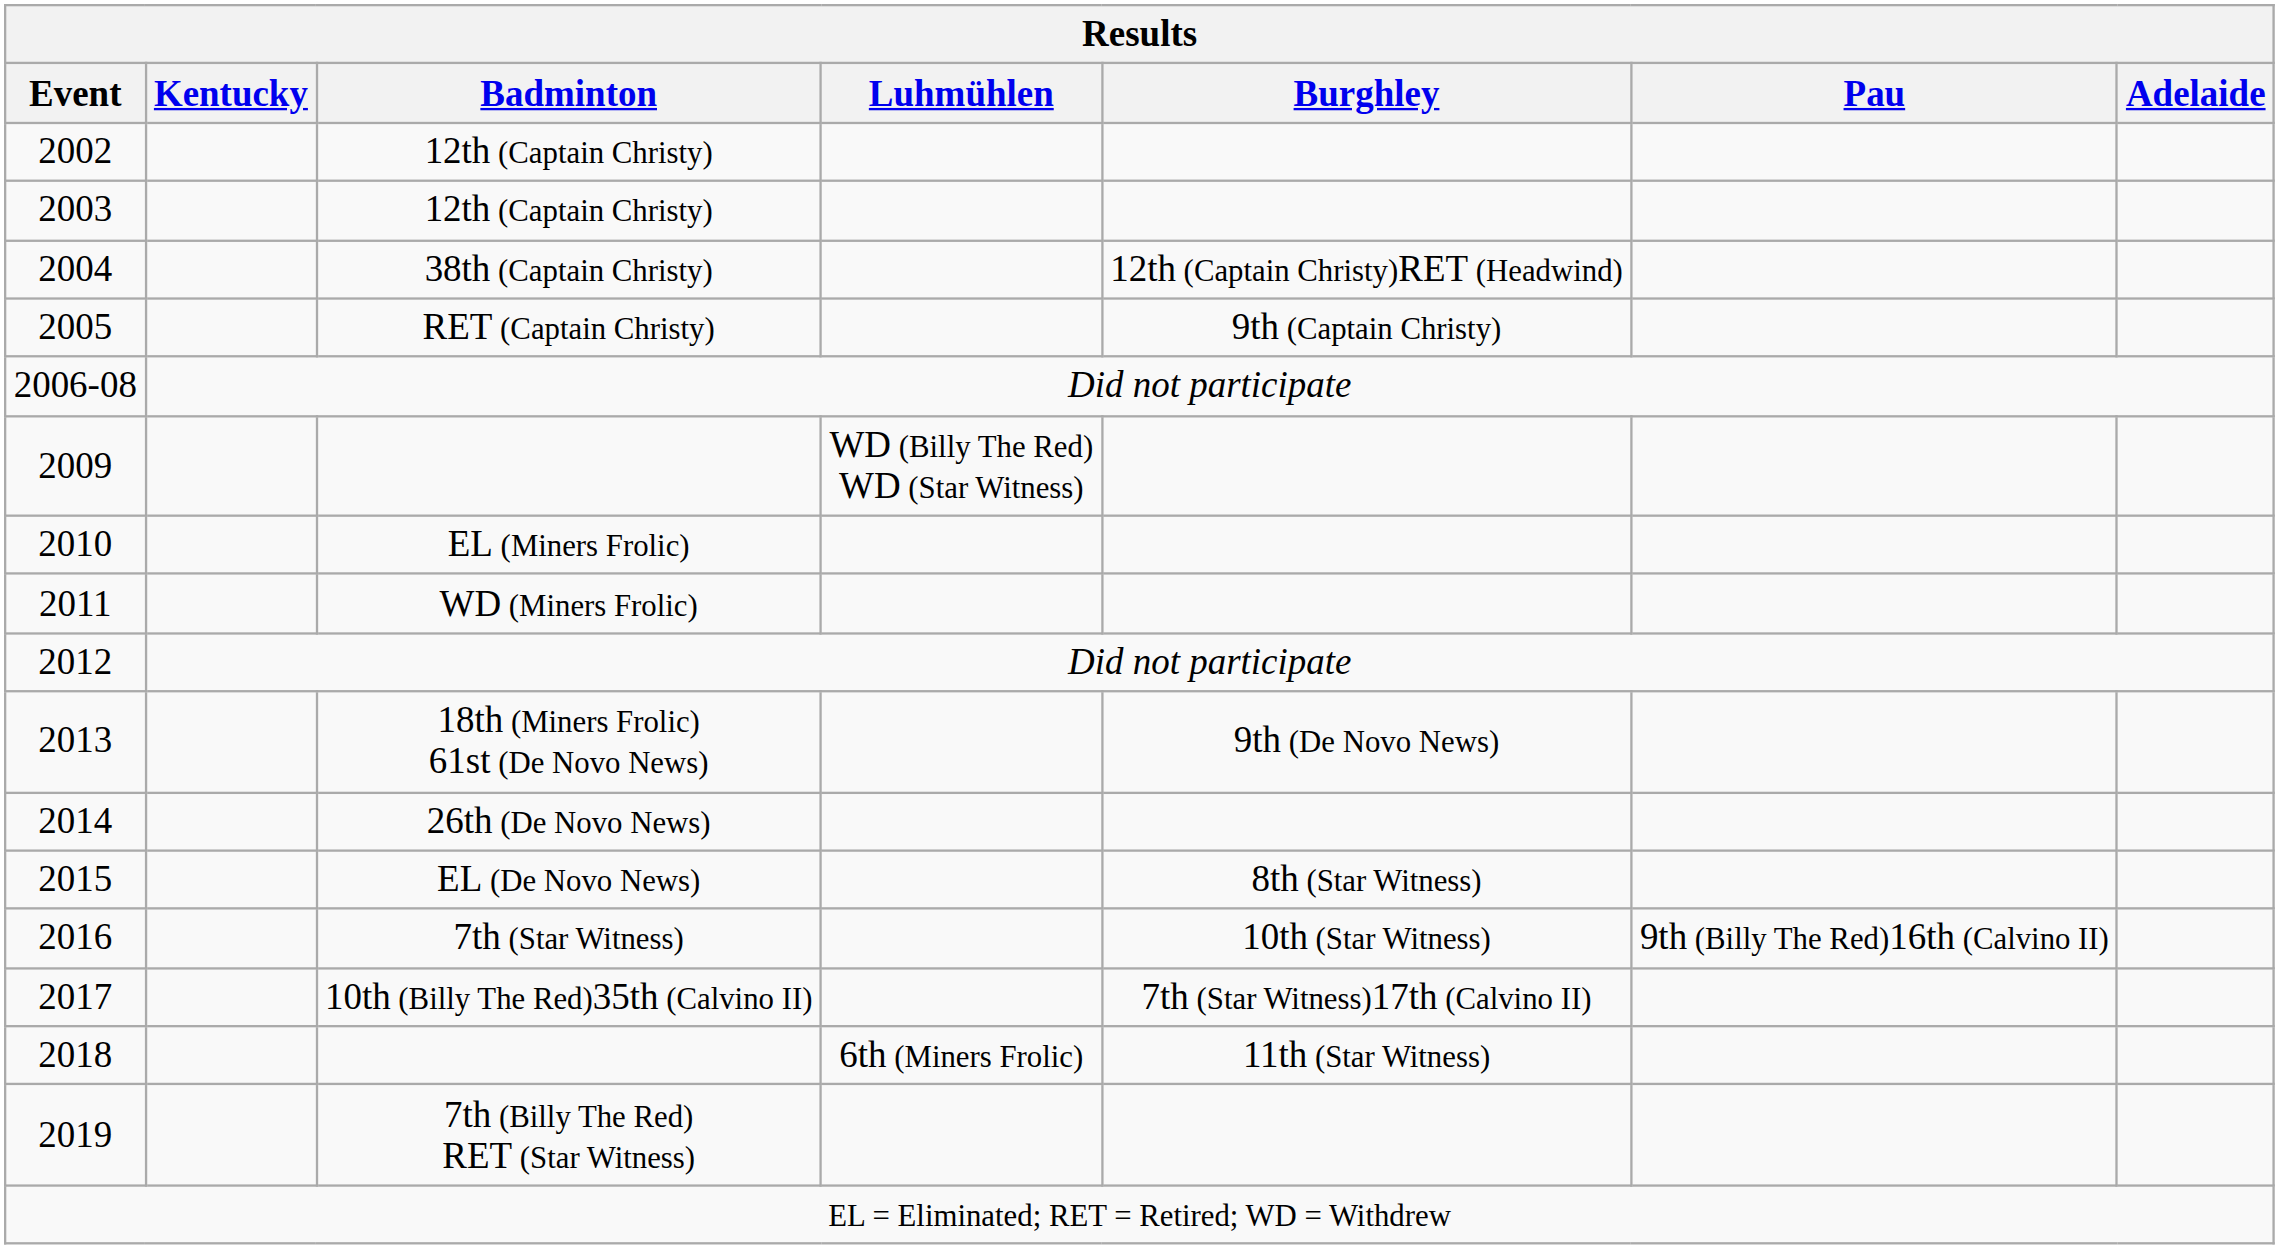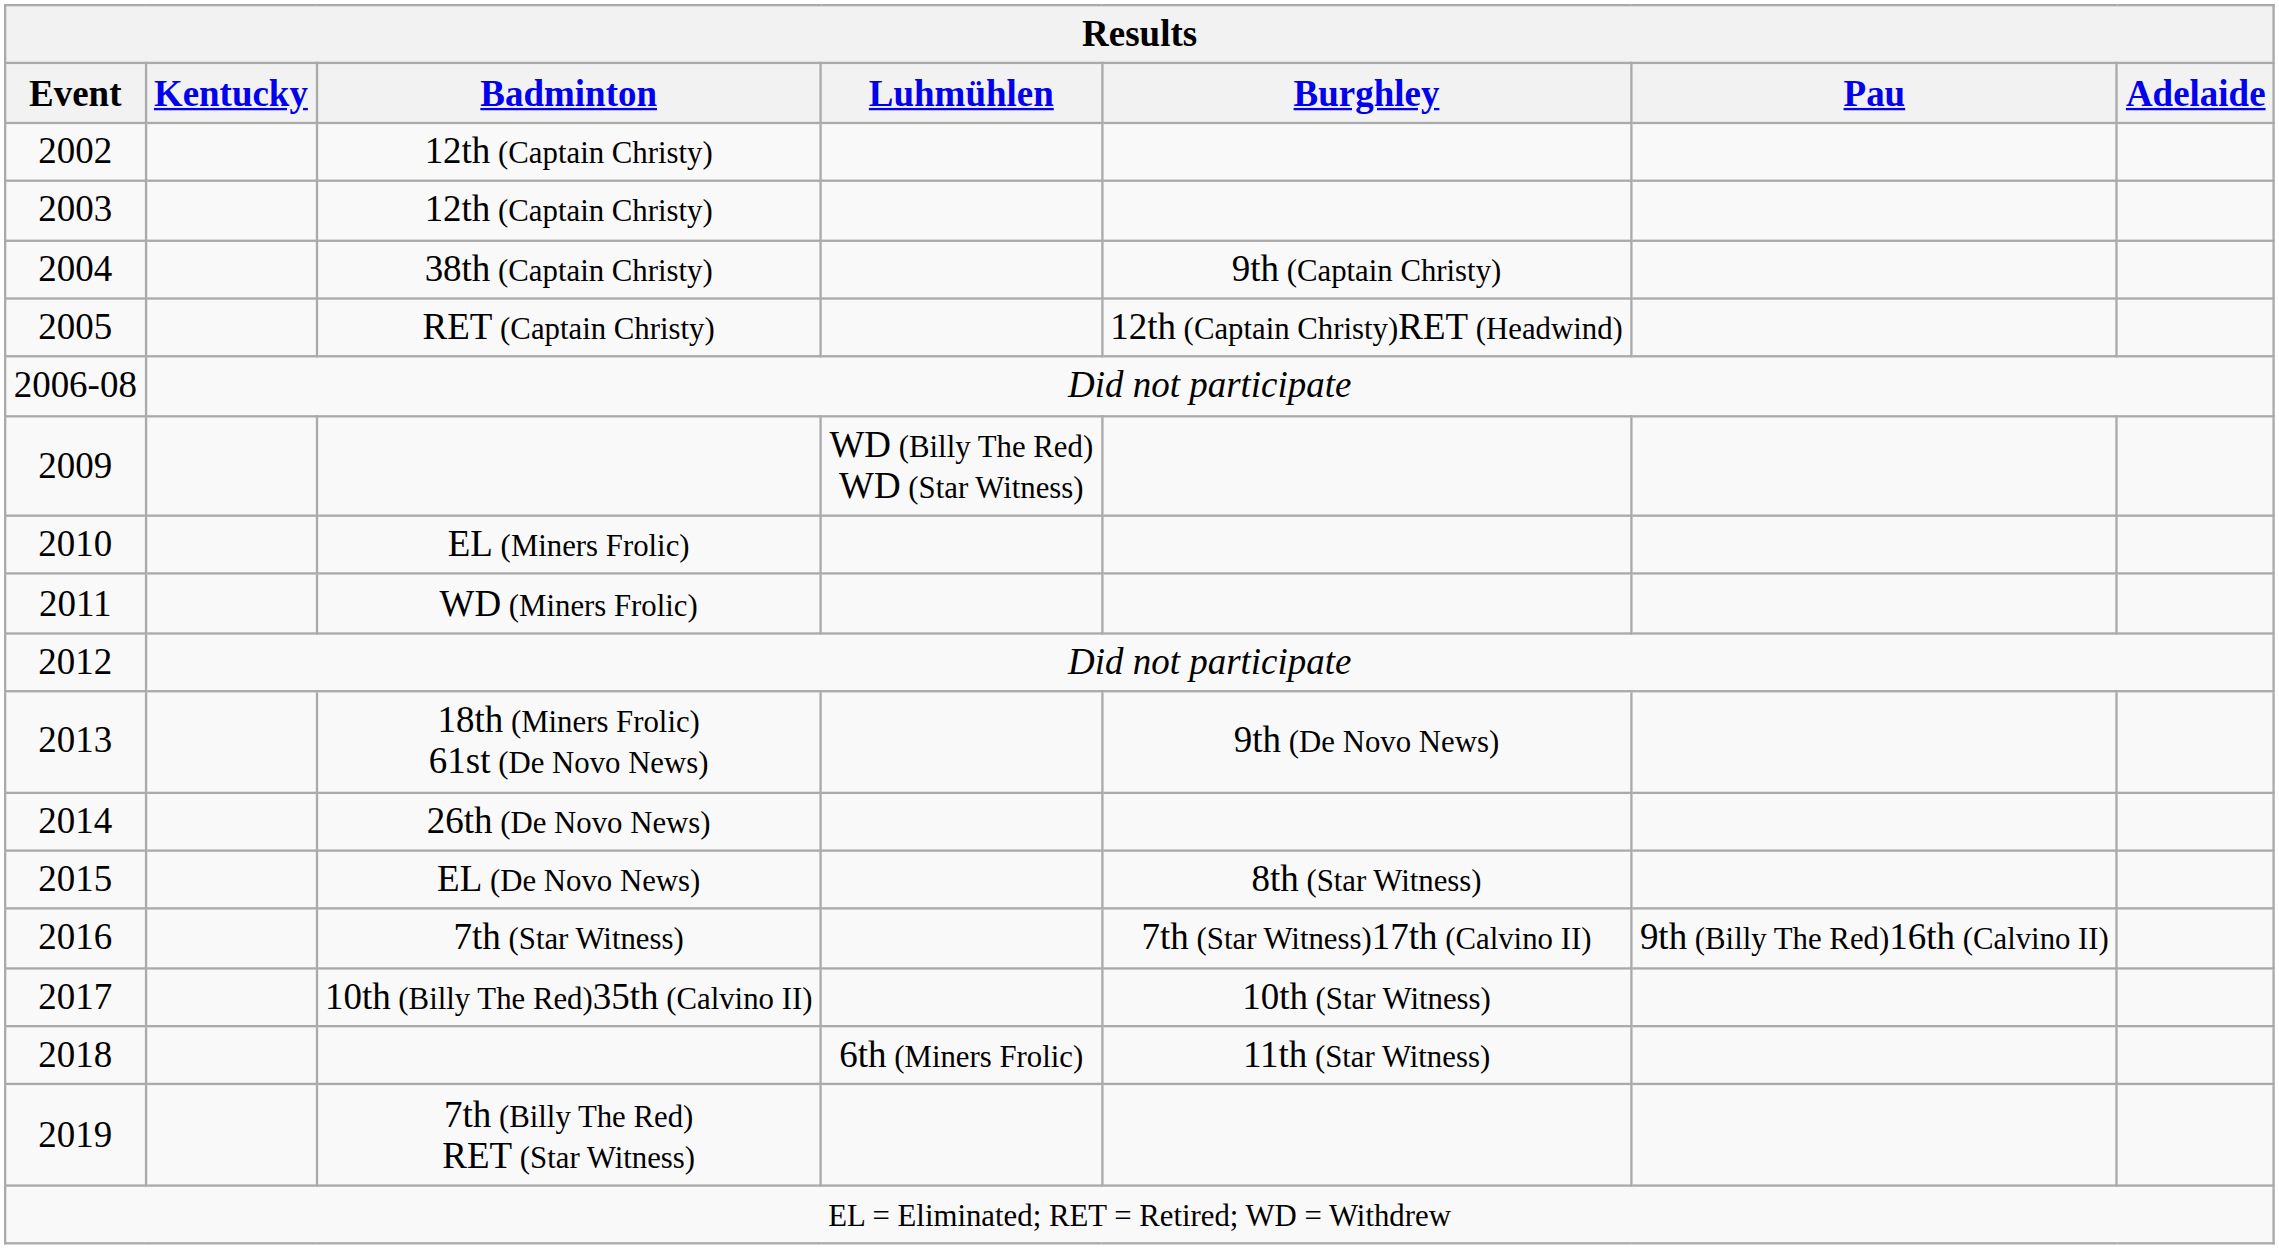2004 | Burghley: 12th (Captain Christy)RET (Headwind) -> 9th (Captain Christy)
2005 | Burghley: 9th (Captain Christy) -> 12th (Captain Christy)RET (Headwind)
2016 | Burghley: 10th (Star Witness) -> 7th (Star Witness)17th (Calvino II)
2017 | Burghley: 7th (Star Witness)17th (Calvino II) -> 10th (Star Witness)
